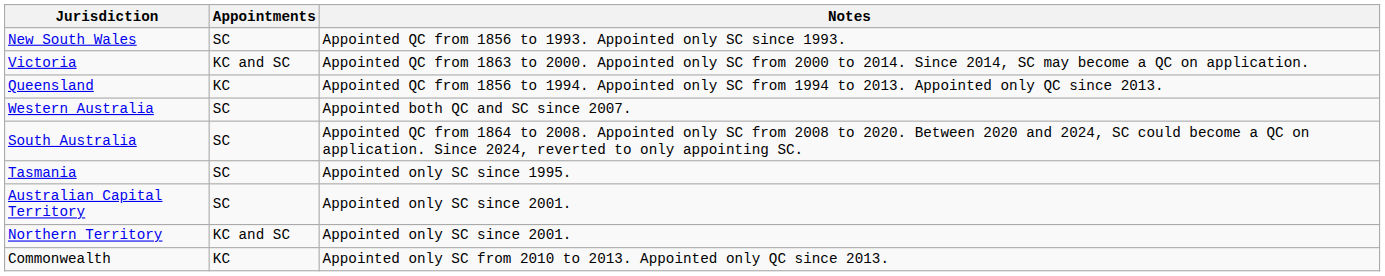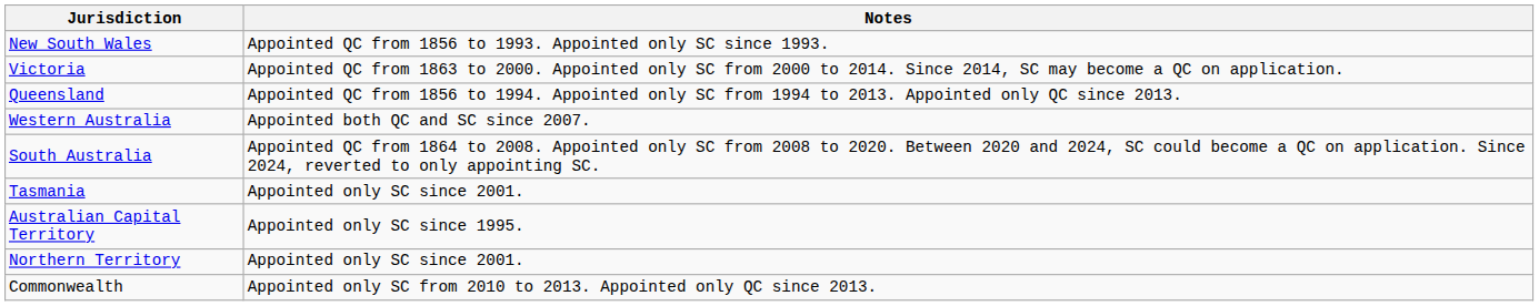- column: Appointments | SC | KC and SC | KC | SC | SC | SC | SC | KC and SC | KC
Tasmania | Notes: Appointed only SC since 1995. -> Appointed only SC since 2001.
Australian Capital Territory | Notes: Appointed only SC since 2001. -> Appointed only SC since 1995.
